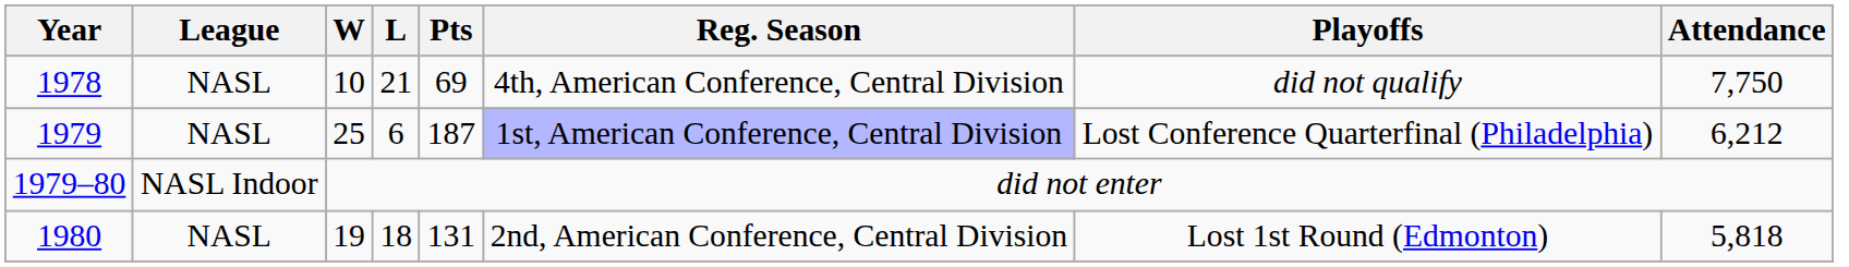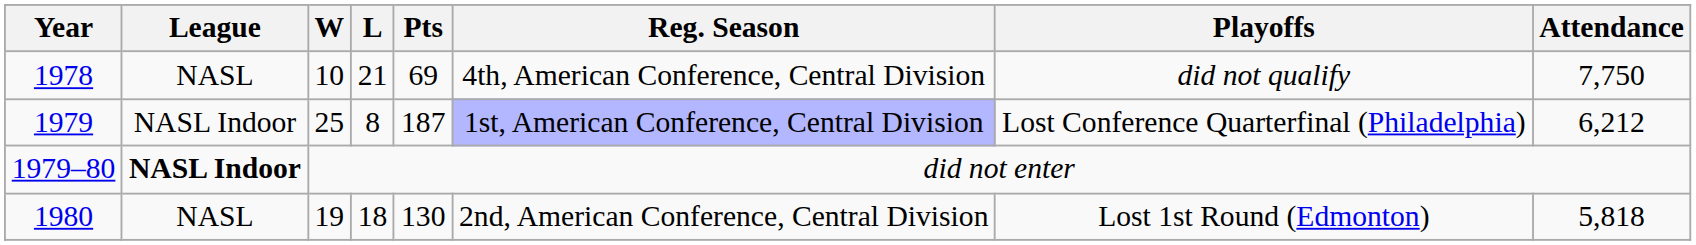1979 | League: NASL -> NASL Indoor
1979 | L: 6 -> 8
1979–80 | League: normal -> bold
1980 | Pts: 131 -> 130
